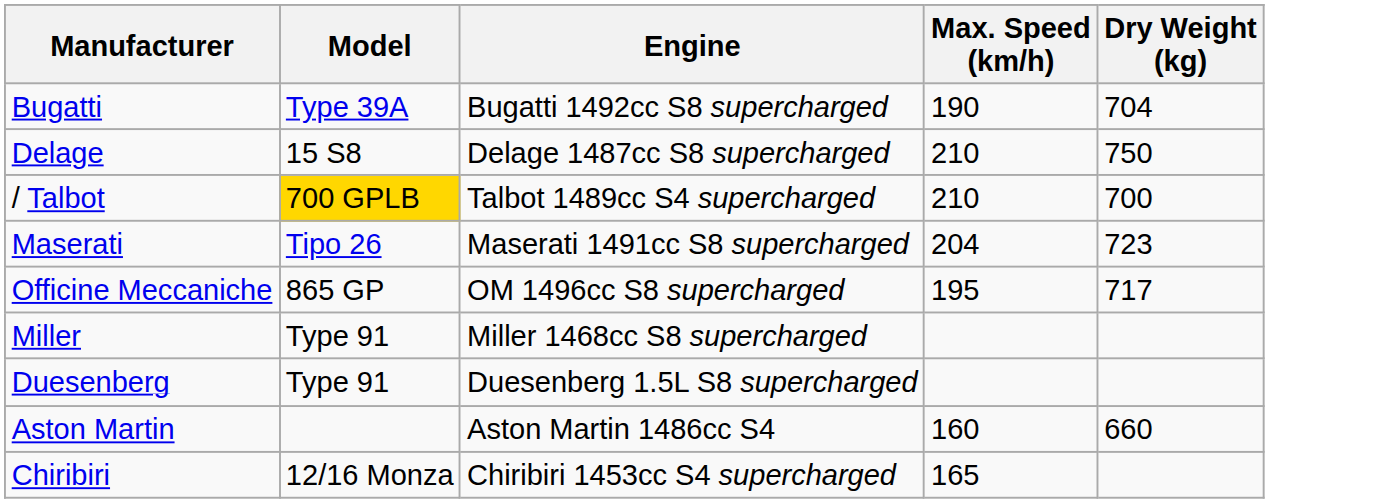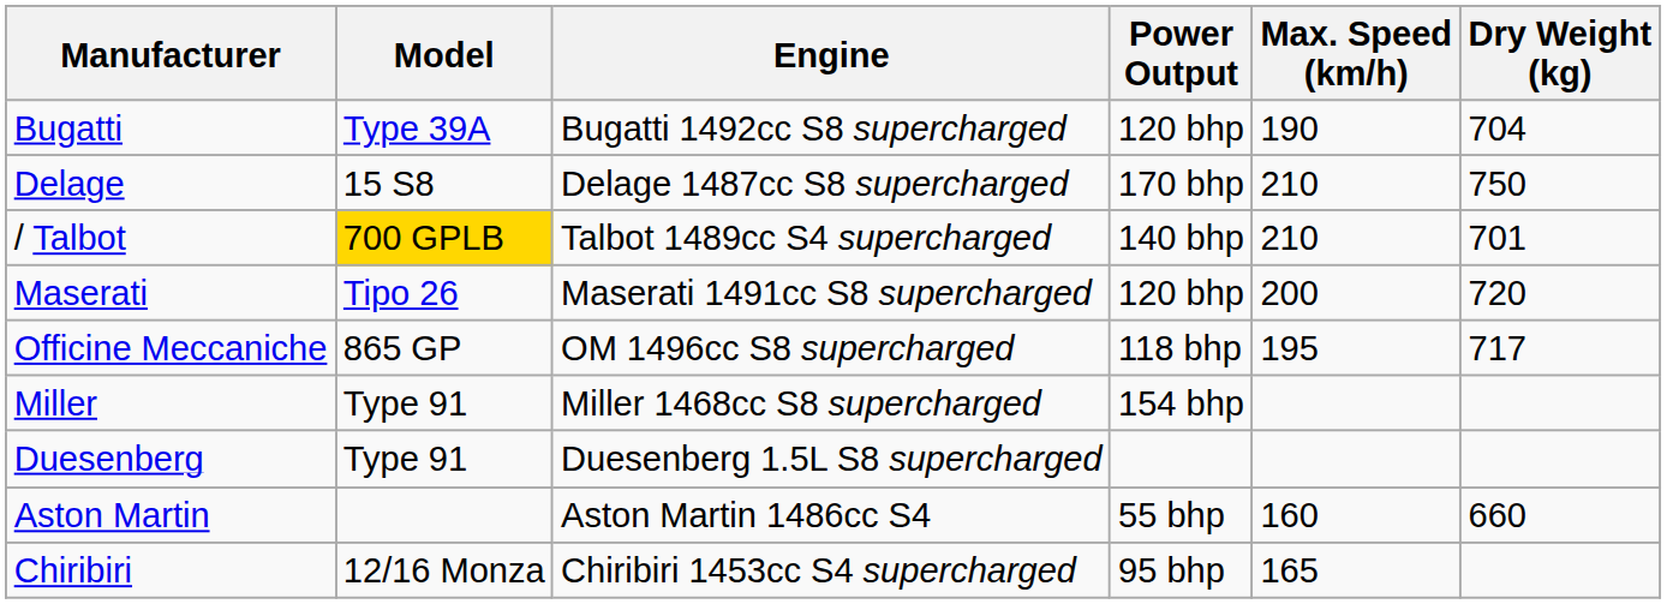+ column: Power Output | 120 bhp | 170 bhp | 140 bhp | 120 bhp | 118 bhp | 154 bhp | 55 bhp | 95 bhp
/ Talbot | Dry Weight (kg): 700 -> 701
Maserati | Max. Speed (km/h): 204 -> 200
Maserati | Dry Weight (kg): 723 -> 720
